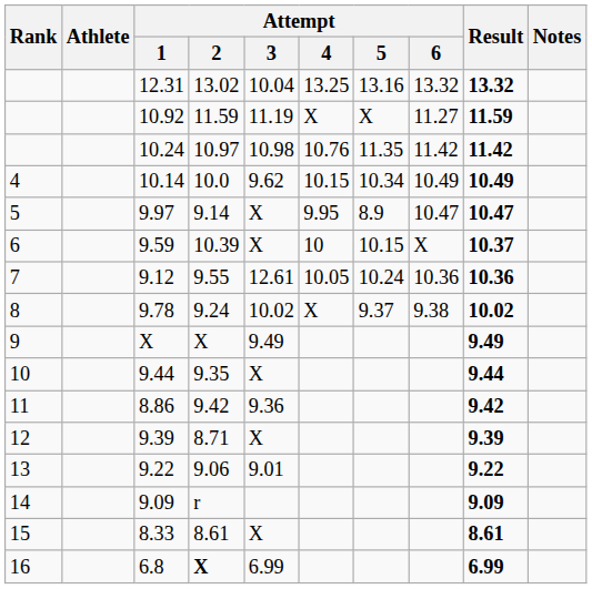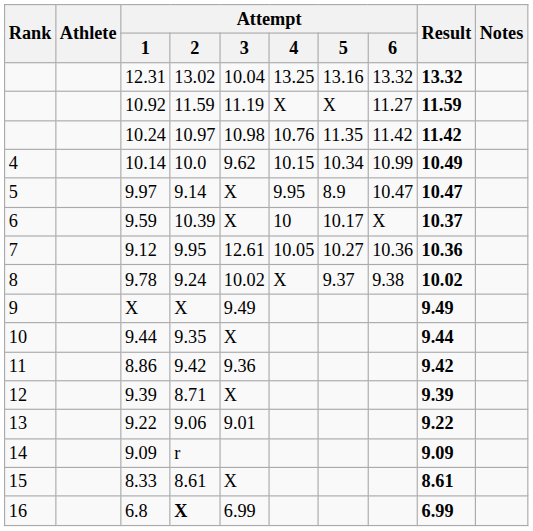10.14 | Attempt / 6: 10.49 -> 10.99
9.59 | Attempt / 5: 10.15 -> 10.17
9.12 | Attempt / 2: 9.55 -> 9.95
9.12 | Attempt / 5: 10.24 -> 10.27
